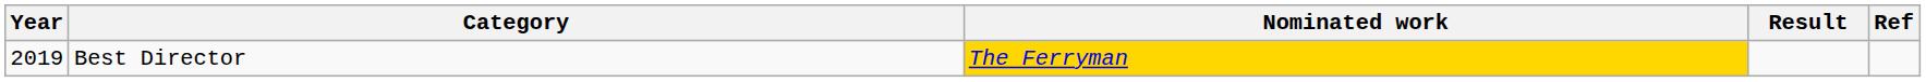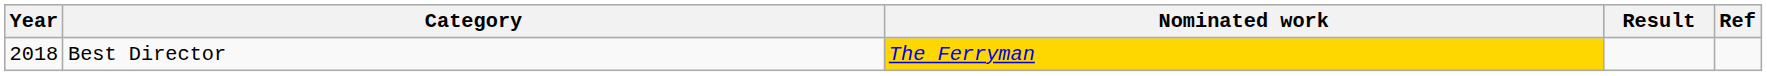Best Director | Year: 2019 -> 2018
